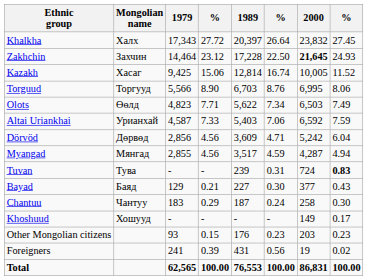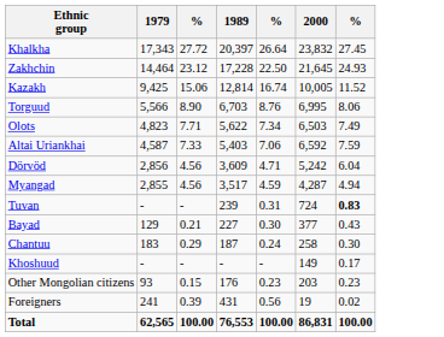- column: Mongolian name | Халх | Захчин | Хасаг | Торгууд | Өөлд | Урианхай | Дөрвөд | Мянгад | Тува | Баяд | Чантуу | Хошууд
Zakhchin | 2000: bold -> normal
